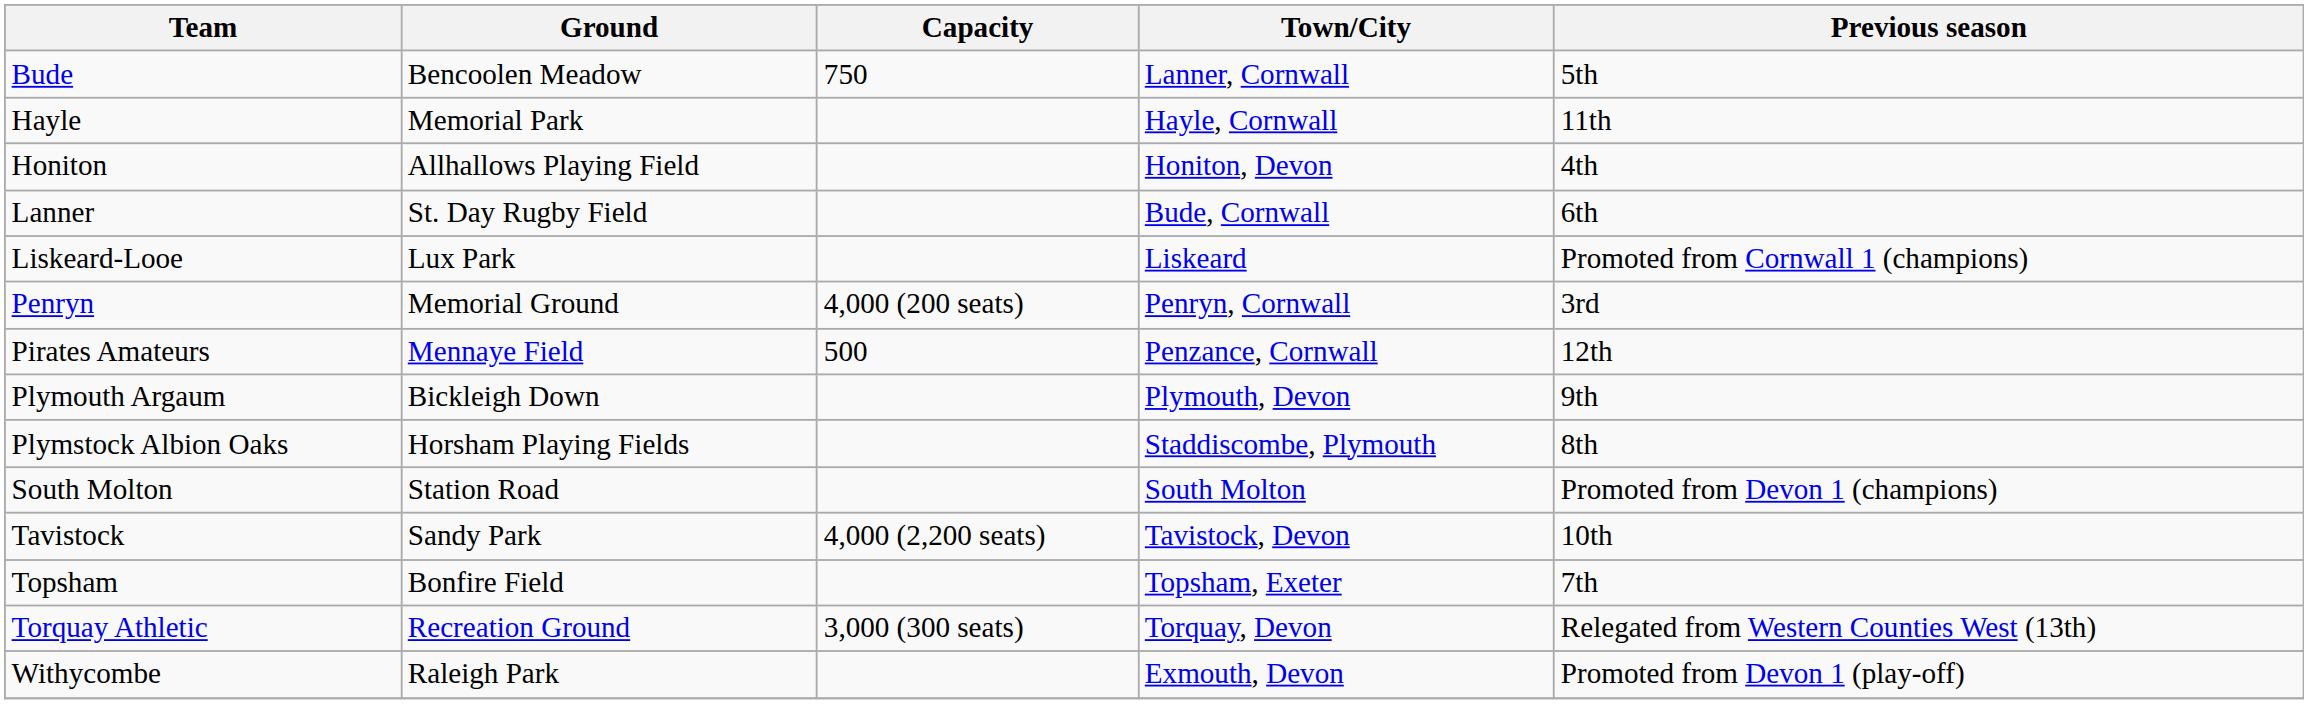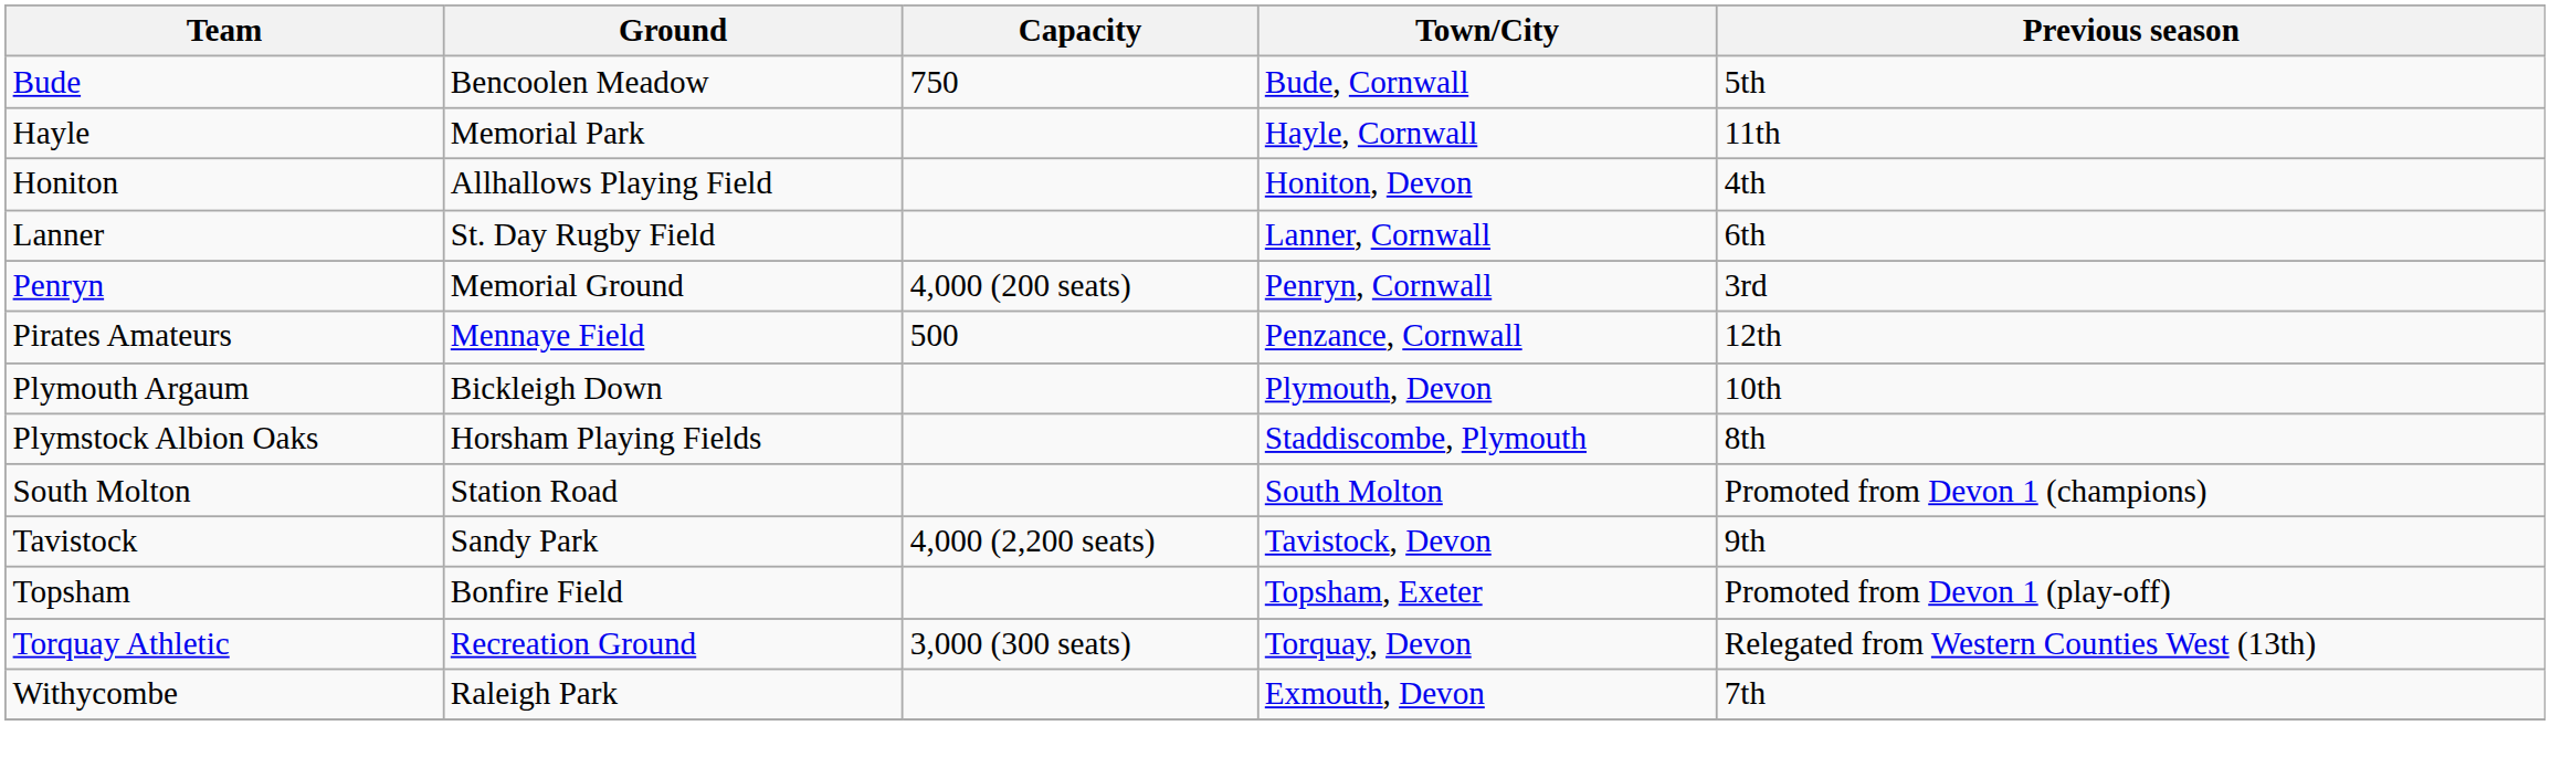Bude | Town/City: Lanner, Cornwall -> Bude, Cornwall
Lanner | Town/City: Bude, Cornwall -> Lanner, Cornwall
- row: Liskeard-Looe | Lux Park | Liskeard | Promoted from Cornwall 1 (champions)
Plymouth Argaum | Previous season: 9th -> 10th
Tavistock | Previous season: 10th -> 9th
Topsham | Previous season: 7th -> Promoted from Devon 1 (play-off)
Withycombe | Previous season: Promoted from Devon 1 (play-off) -> 7th
